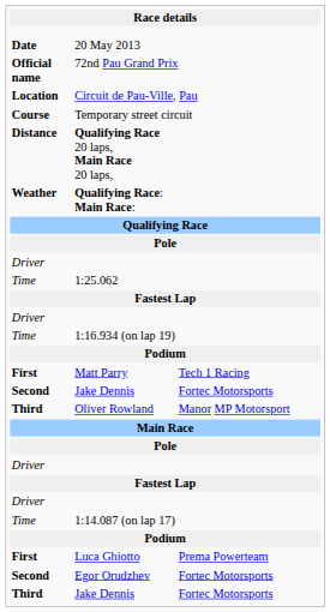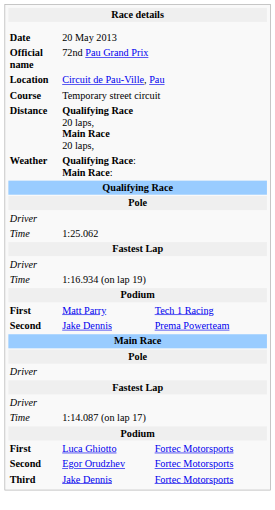Second / Jake Dennis | column 3: Fortec Motorsports -> Prema Powerteam
- row: Third | Oliver Rowland | Manor MP Motorsport
Luca Ghiotto | column 3: Prema Powerteam -> Fortec Motorsports
